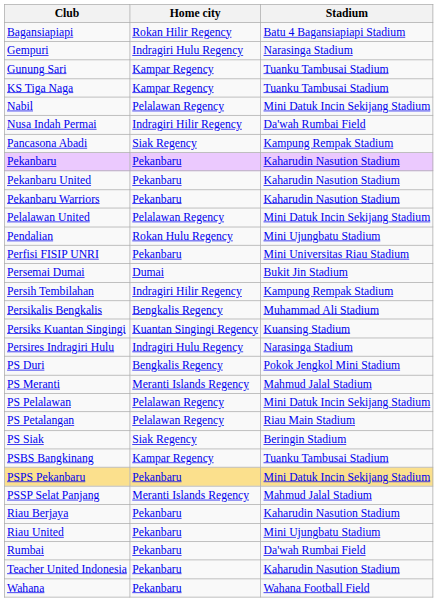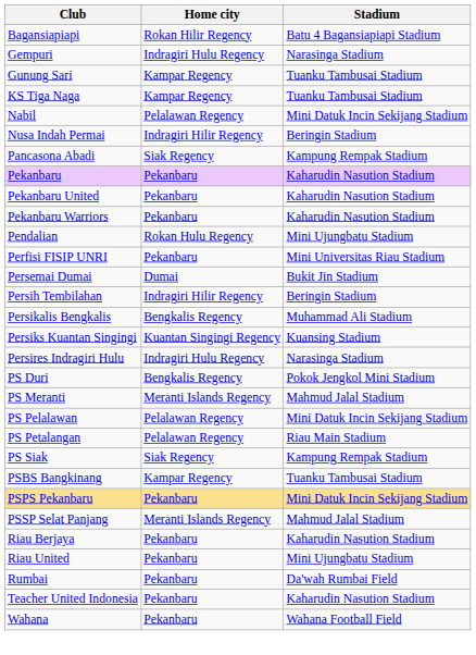Nusa Indah Permai | Stadium: Da'wah Rumbai Field -> Beringin Stadium
- row: Pelalawan United | Pelalawan Regency | Mini Datuk Incin Sekijang Stadium
Persih Tembilahan | Stadium: Kampung Rempak Stadium -> Beringin Stadium
PS Siak | Stadium: Beringin Stadium -> Kampung Rempak Stadium
